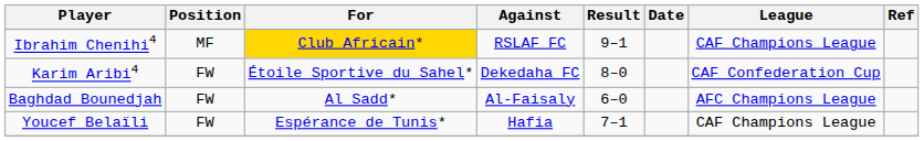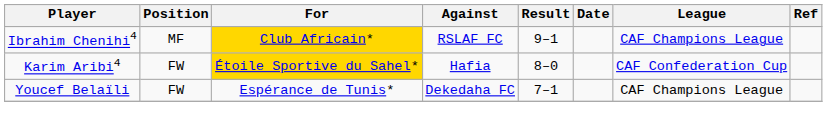Karim Aribi4 | For: no background -> gold background
Karim Aribi4 | Against: Dekedaha FC -> Hafia
- row: Baghdad Bounedjah | FW | Al Sadd* | Al-Faisaly | 6–0 | AFC Champions League
Youcef Belaïli | Against: Hafia -> Dekedaha FC
